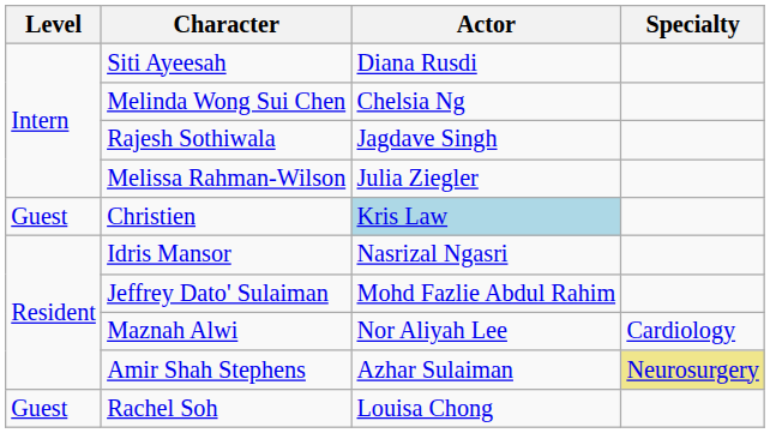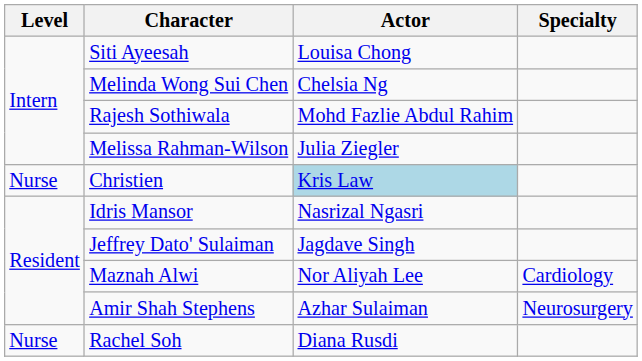Siti Ayeesah | Actor: Diana Rusdi -> Louisa Chong
Rajesh Sothiwala | Actor: Jagdave Singh -> Mohd Fazlie Abdul Rahim
Christien | Level: Guest -> Nurse
Jeffrey Dato' Sulaiman | Actor: Mohd Fazlie Abdul Rahim -> Jagdave Singh
Amir Shah Stephens | Specialty: khaki background -> no background
Rachel Soh | Level: Guest -> Nurse
Rachel Soh | Actor: Louisa Chong -> Diana Rusdi
